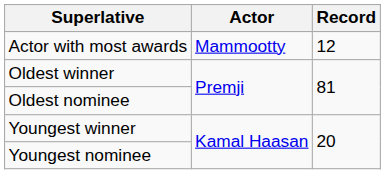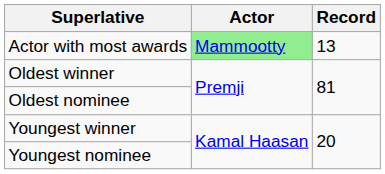Actor with most awards | Actor: no background -> lightgreen background
Actor with most awards | Record: 12 -> 13
